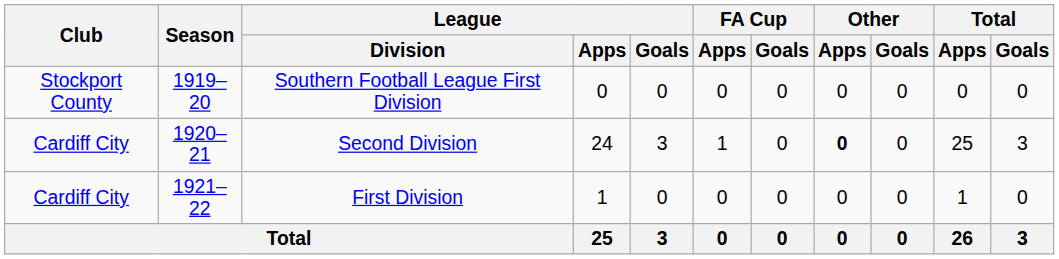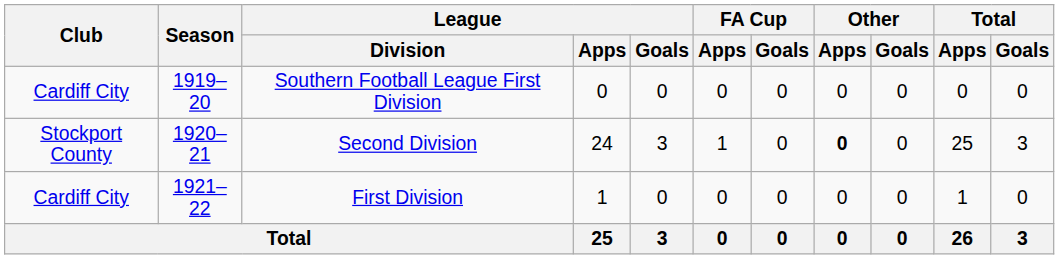Southern Football League First Division | Club: Stockport County -> Cardiff City
Second Division | Club: Cardiff City -> Stockport County
